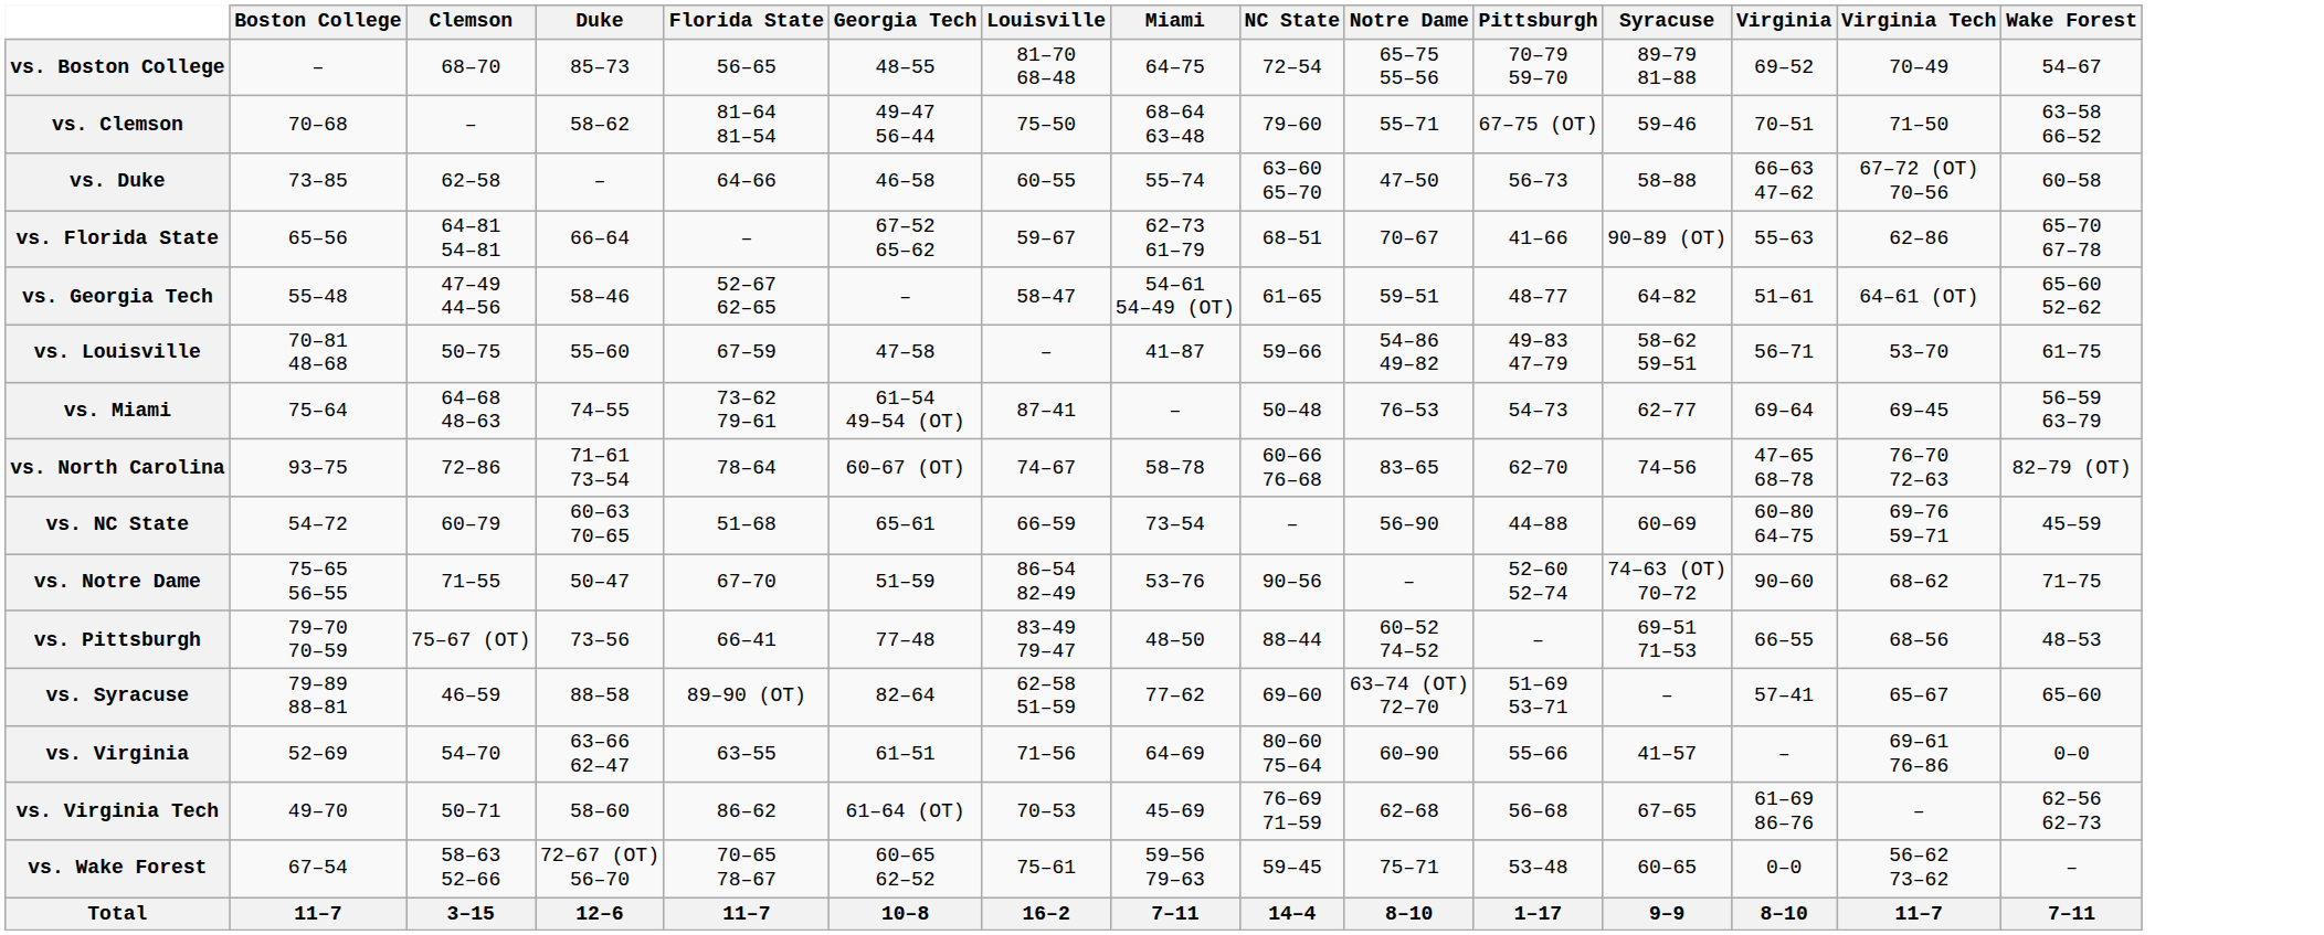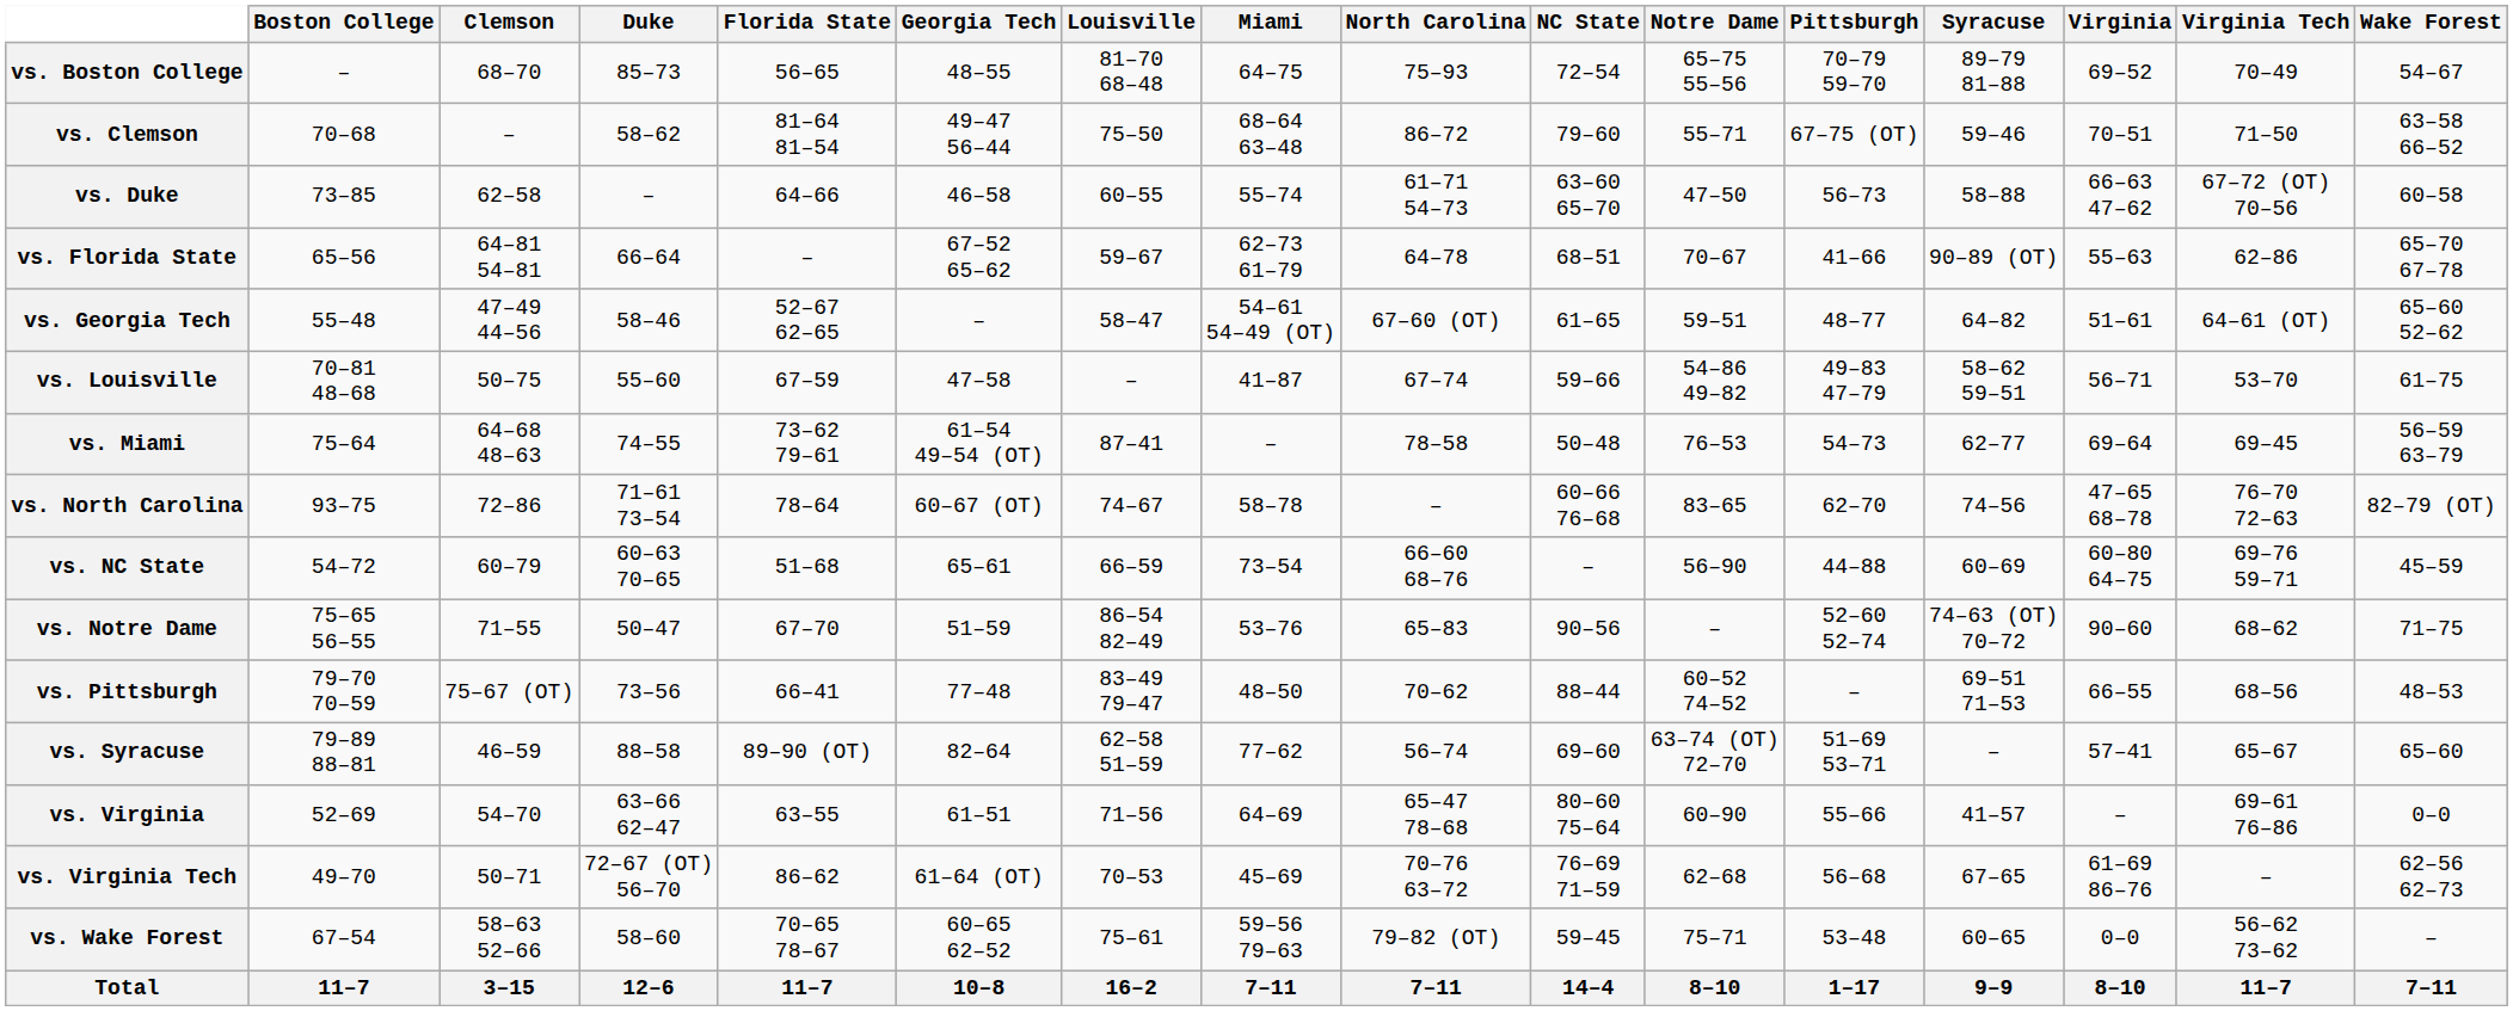+ column: North Carolina | 75–93 | 86–72 | 61–71 54–73 | 64–78 | 67–60 (OT) | 67–74 | 78–58 | – | 66–60 68–76 | 65–83 | 70–62 | 56–74 | 65–47 78–68 | 70–76 63–72 | 79–82 (OT) | 7–11
vs. Virginia Tech | Duke: 58–60 -> 72–67 (OT) 56–70
vs. Wake Forest | Duke: 72–67 (OT) 56–70 -> 58–60
